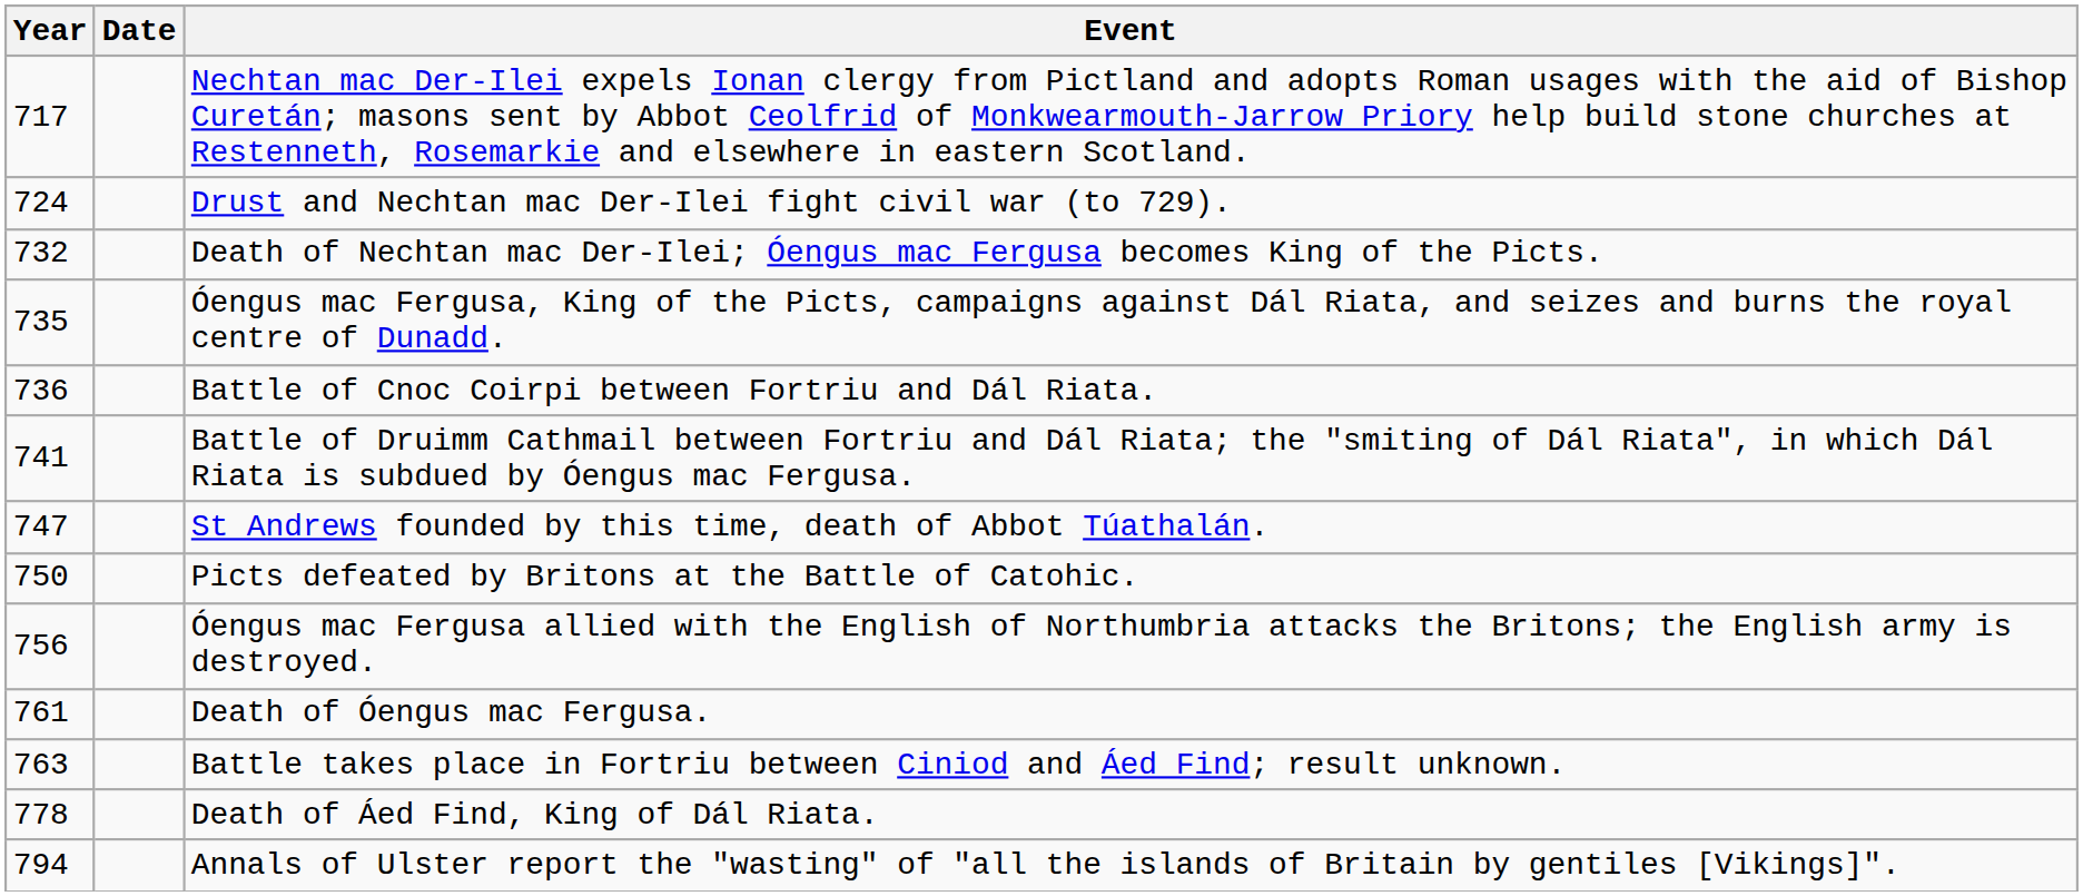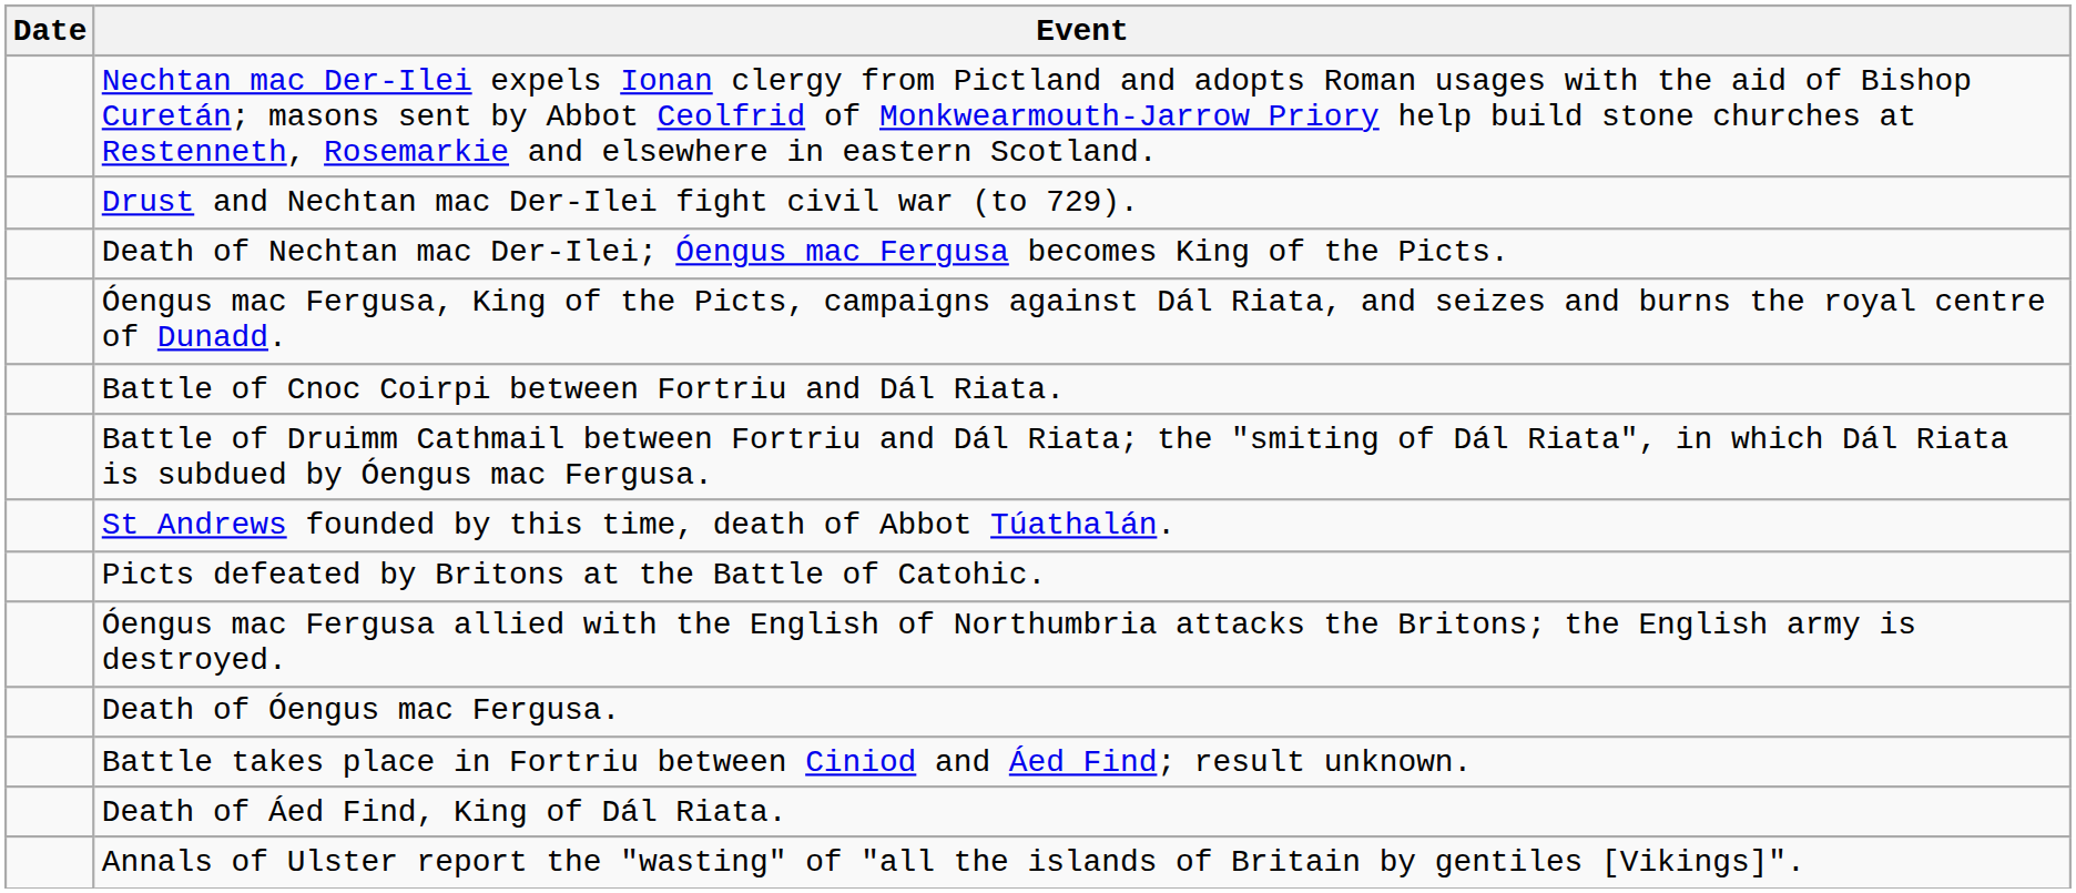- column: Year | 717 | 724 | 732 | 735 | 736 | 741 | 747 | 750 | 756 | 761 | 763 | 778 | 794
